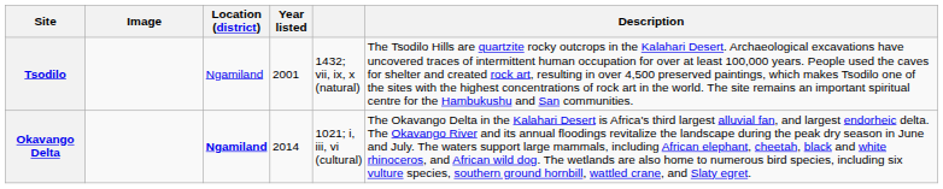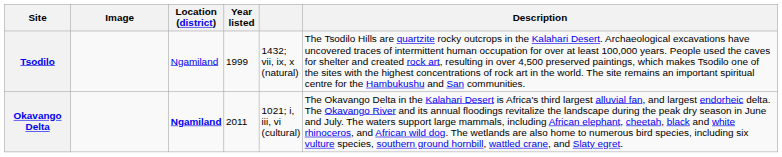Tsodilo | Year listed: 2001 -> 1999
Okavango Delta | Year listed: 2014 -> 2011
